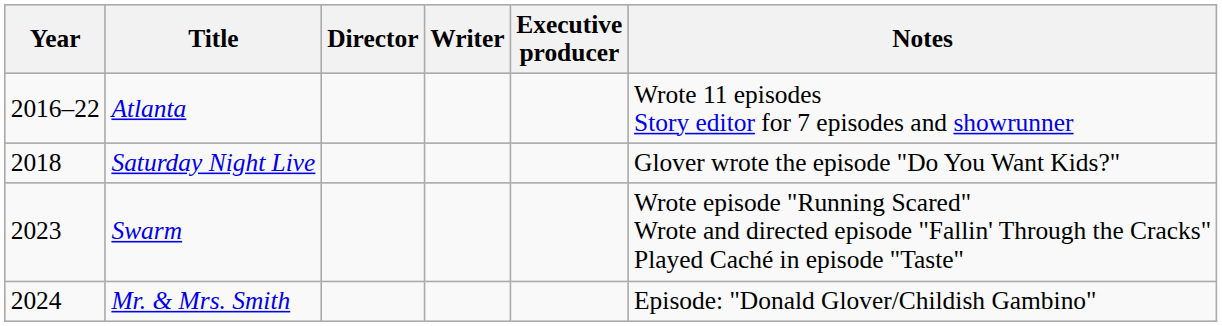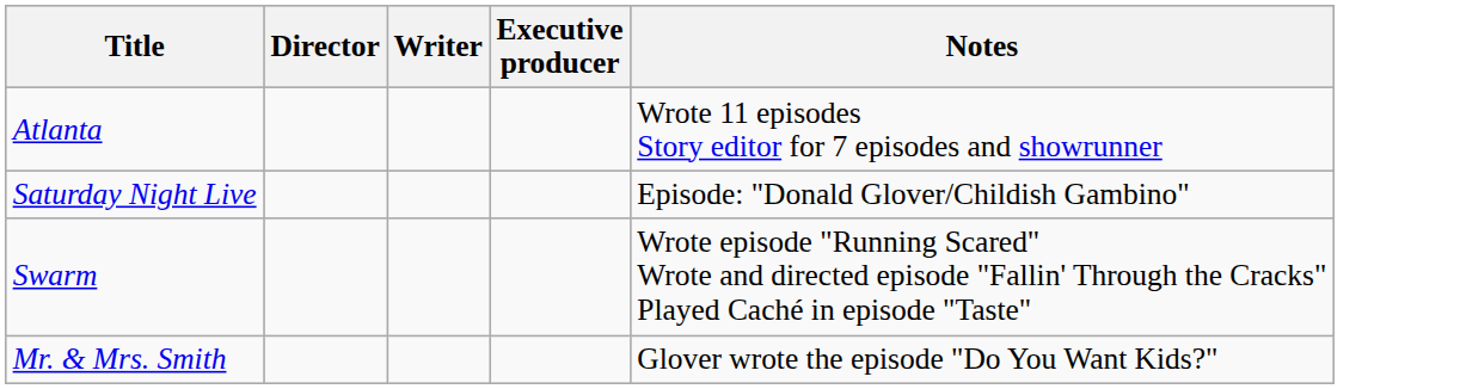- column: Year | 2016–22 | 2018 | 2023 | 2024
Saturday Night Live | Notes: Glover wrote the episode "Do You Want Kids?" -> Episode: "Donald Glover/Childish Gambino"
Mr. & Mrs. Smith | Notes: Episode: "Donald Glover/Childish Gambino" -> Glover wrote the episode "Do You Want Kids?"
